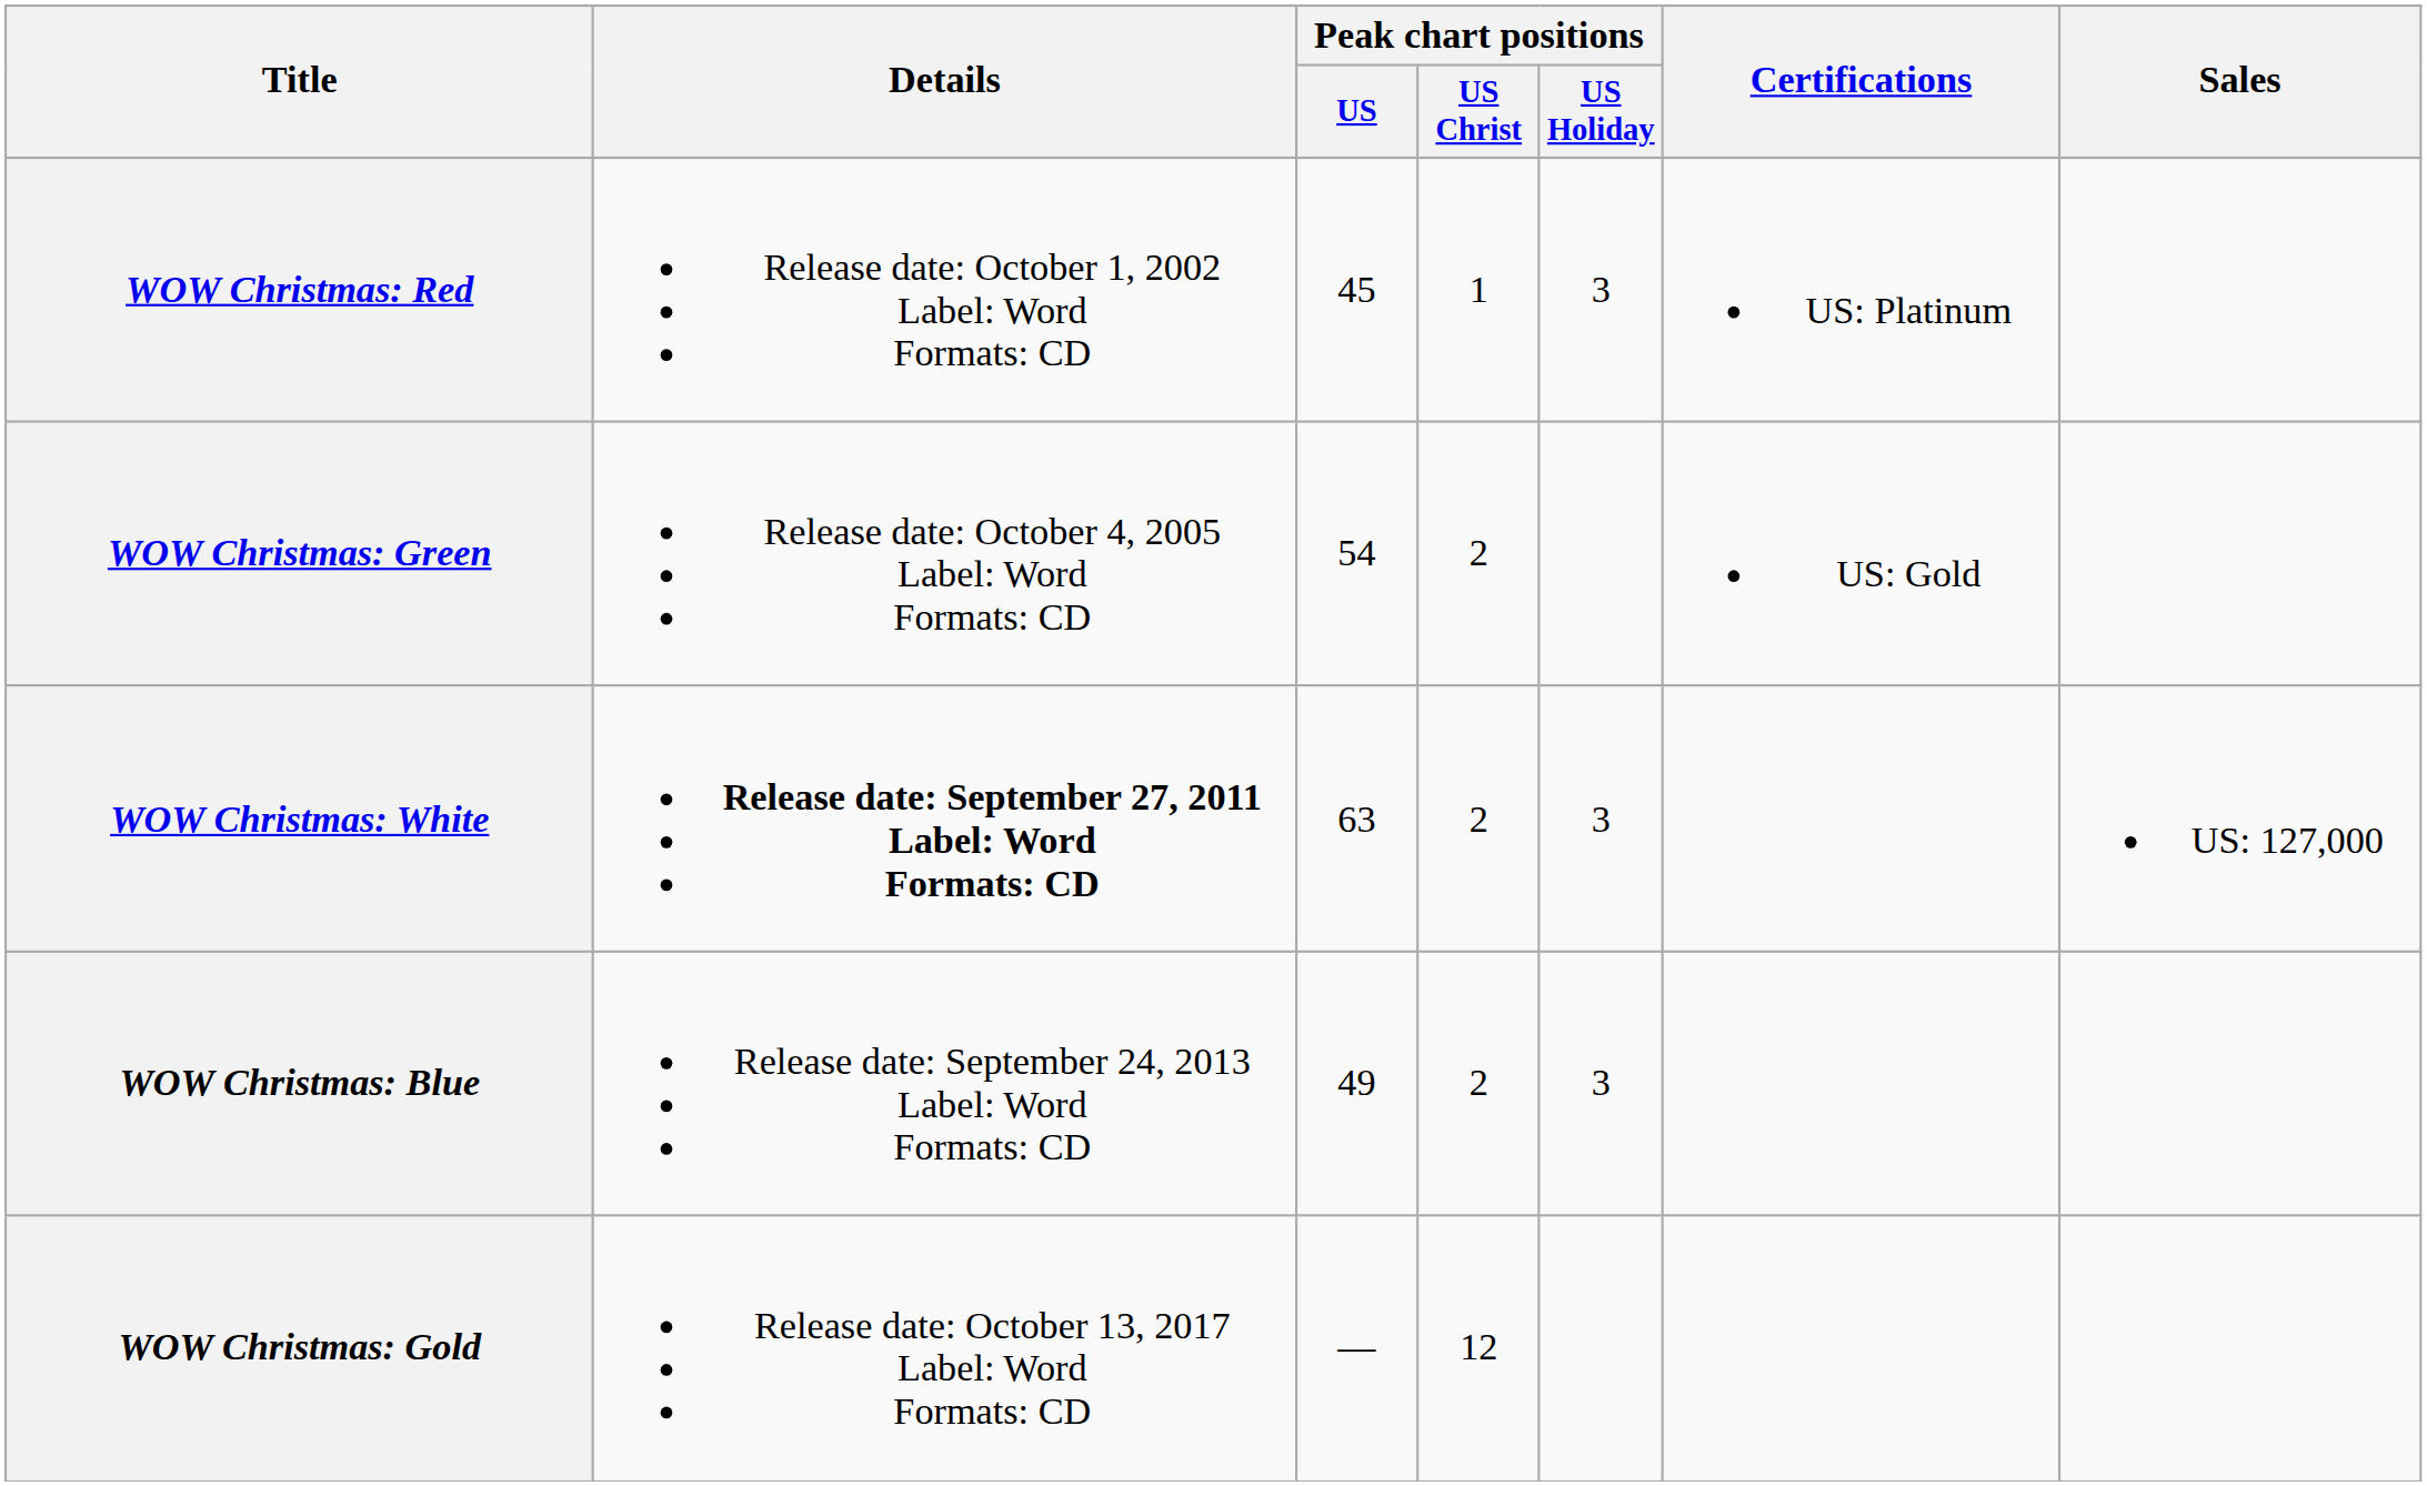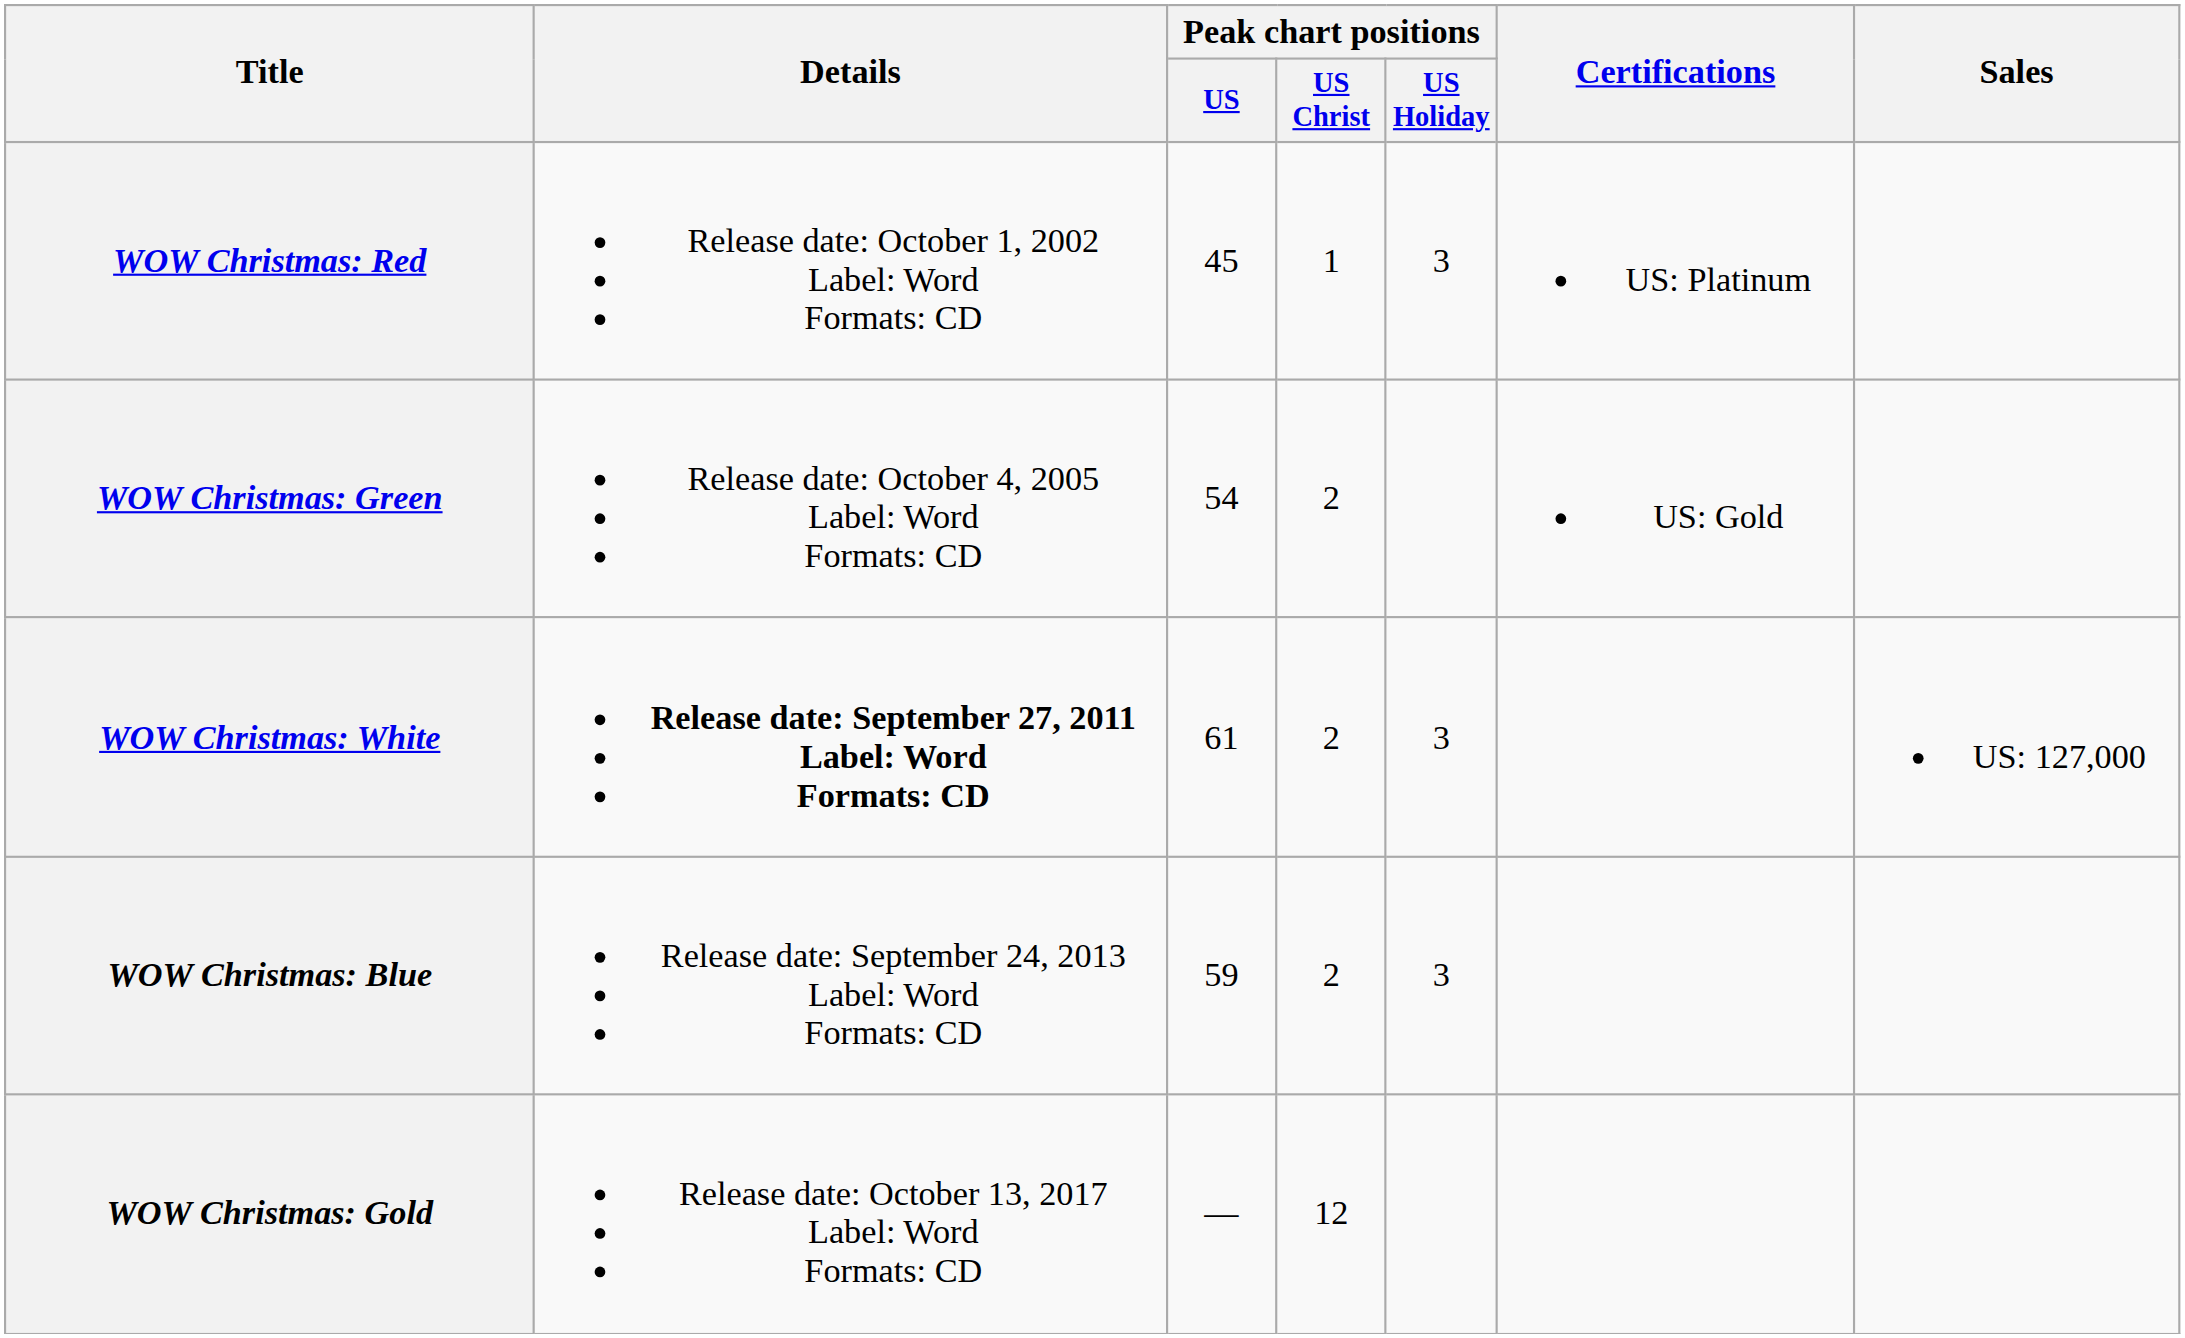WOW Christmas: White | Peak chart positions / US: 63 -> 61
WOW Christmas: Blue | Peak chart positions / US: 49 -> 59
